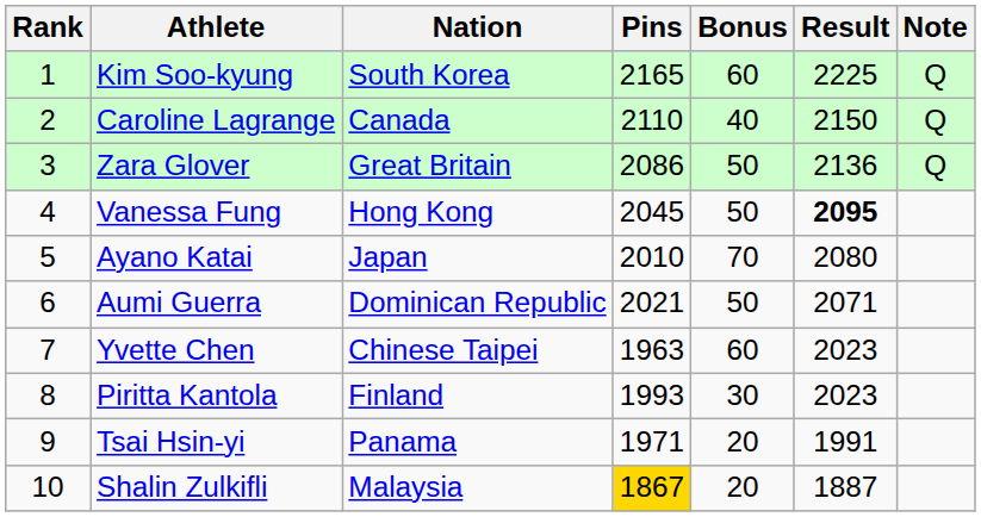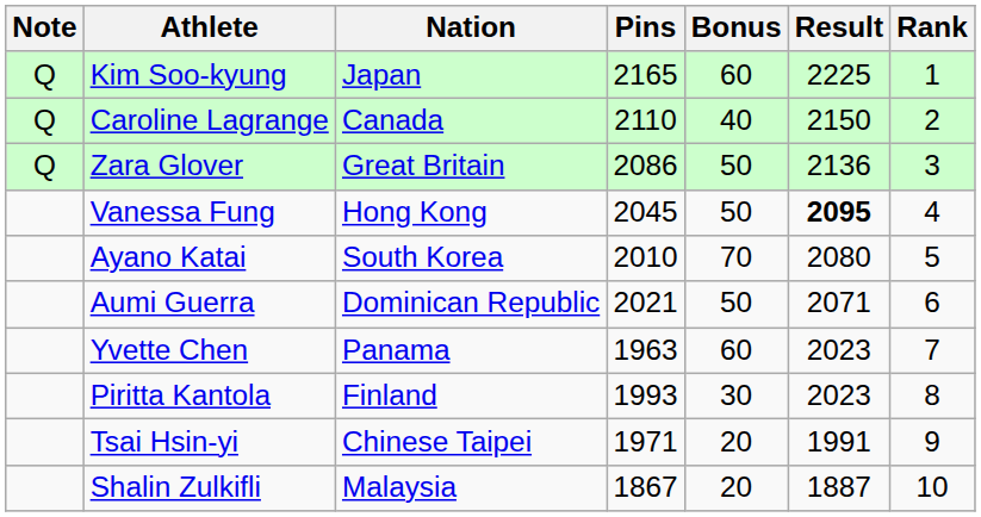columns swapped: Rank <-> Note
Kim Soo-kyung | Nation: South Korea -> Japan
Ayano Katai | Nation: Japan -> South Korea
Yvette Chen | Nation: Chinese Taipei -> Panama
Tsai Hsin-yi | Nation: Panama -> Chinese Taipei
Shalin Zulkifli | Pins: gold background -> no background
